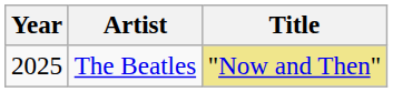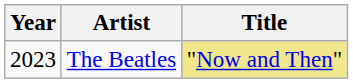The Beatles | Year: 2025 -> 2023
